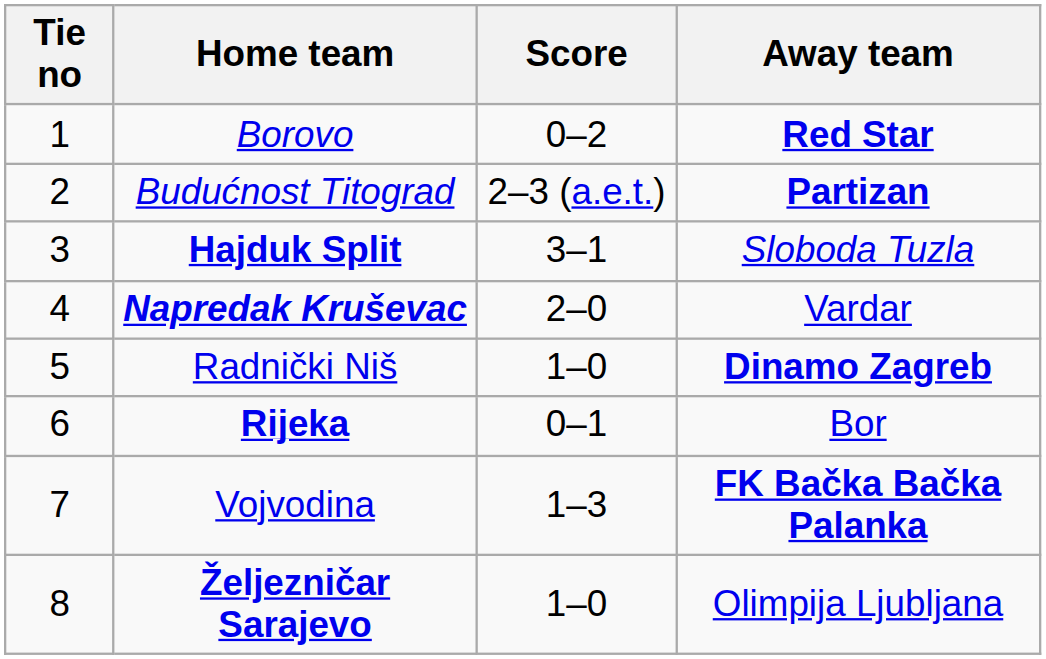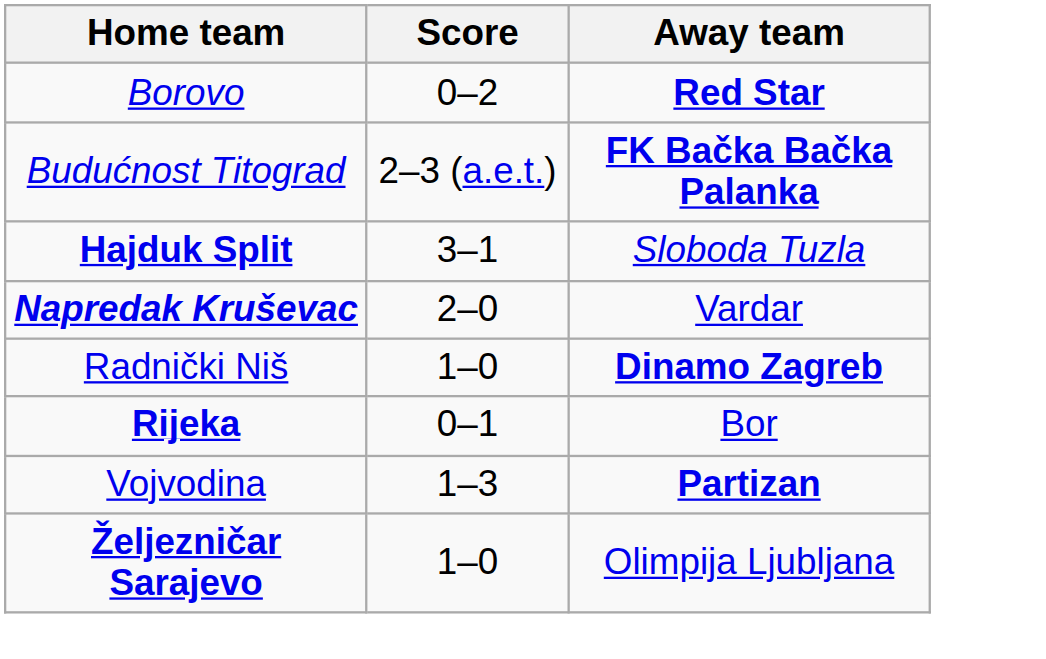- column: Tie no | 1 | 2 | 3 | 4 | 5 | 6 | 7 | 8
Budućnost Titograd | Away team: Partizan -> FK Bačka Bačka Palanka
Vojvodina | Away team: FK Bačka Bačka Palanka -> Partizan
